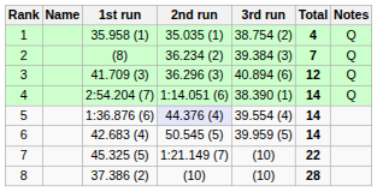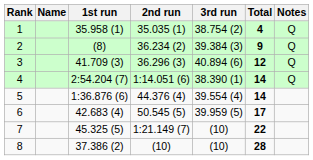2 | Total: 7 -> 9
5 | 2nd run: lavender background -> no background
6 | Total: 14 -> 17
